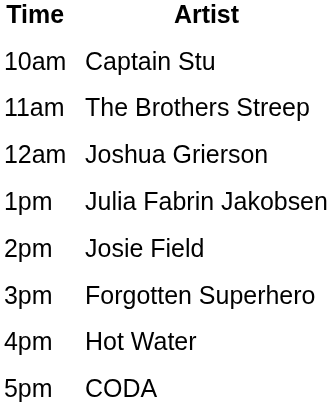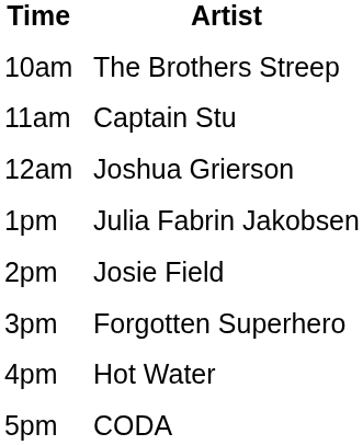10am | Artist: Captain Stu -> The Brothers Streep
11am | Artist: The Brothers Streep -> Captain Stu
